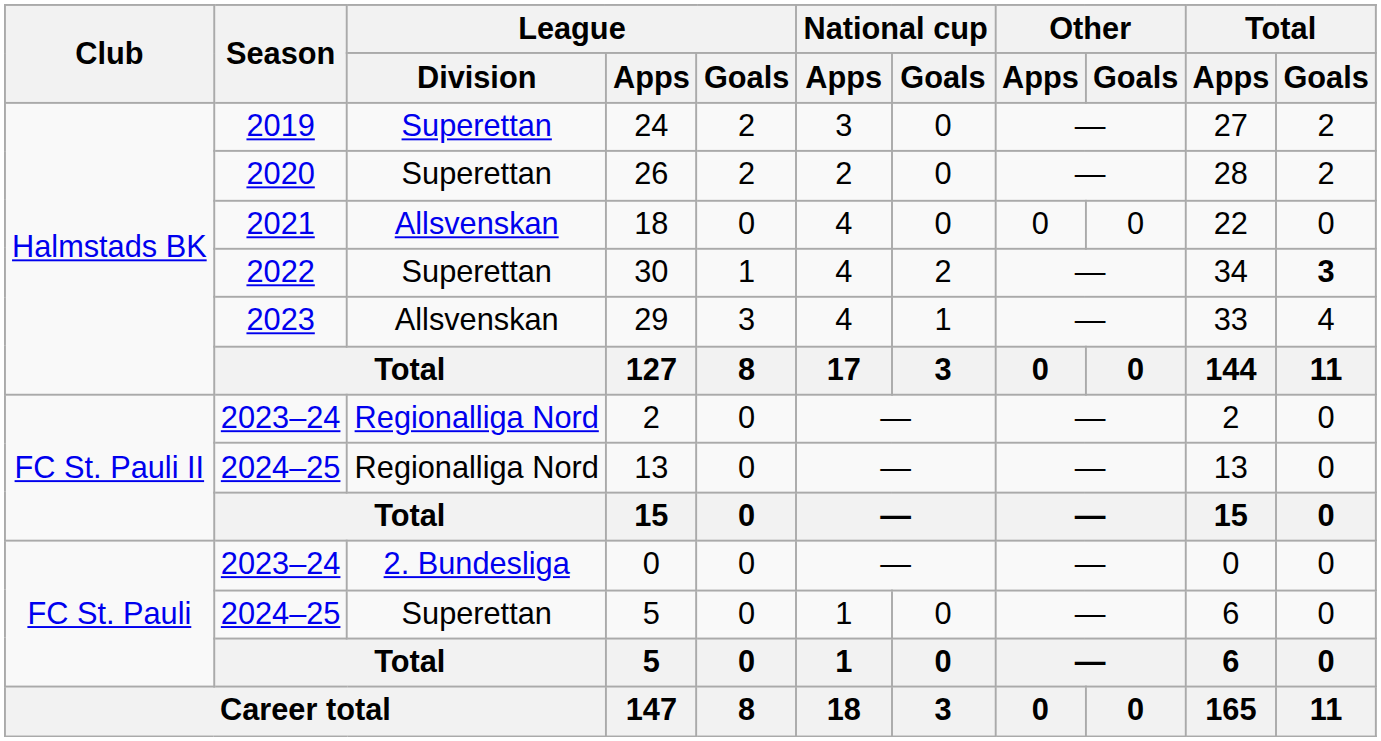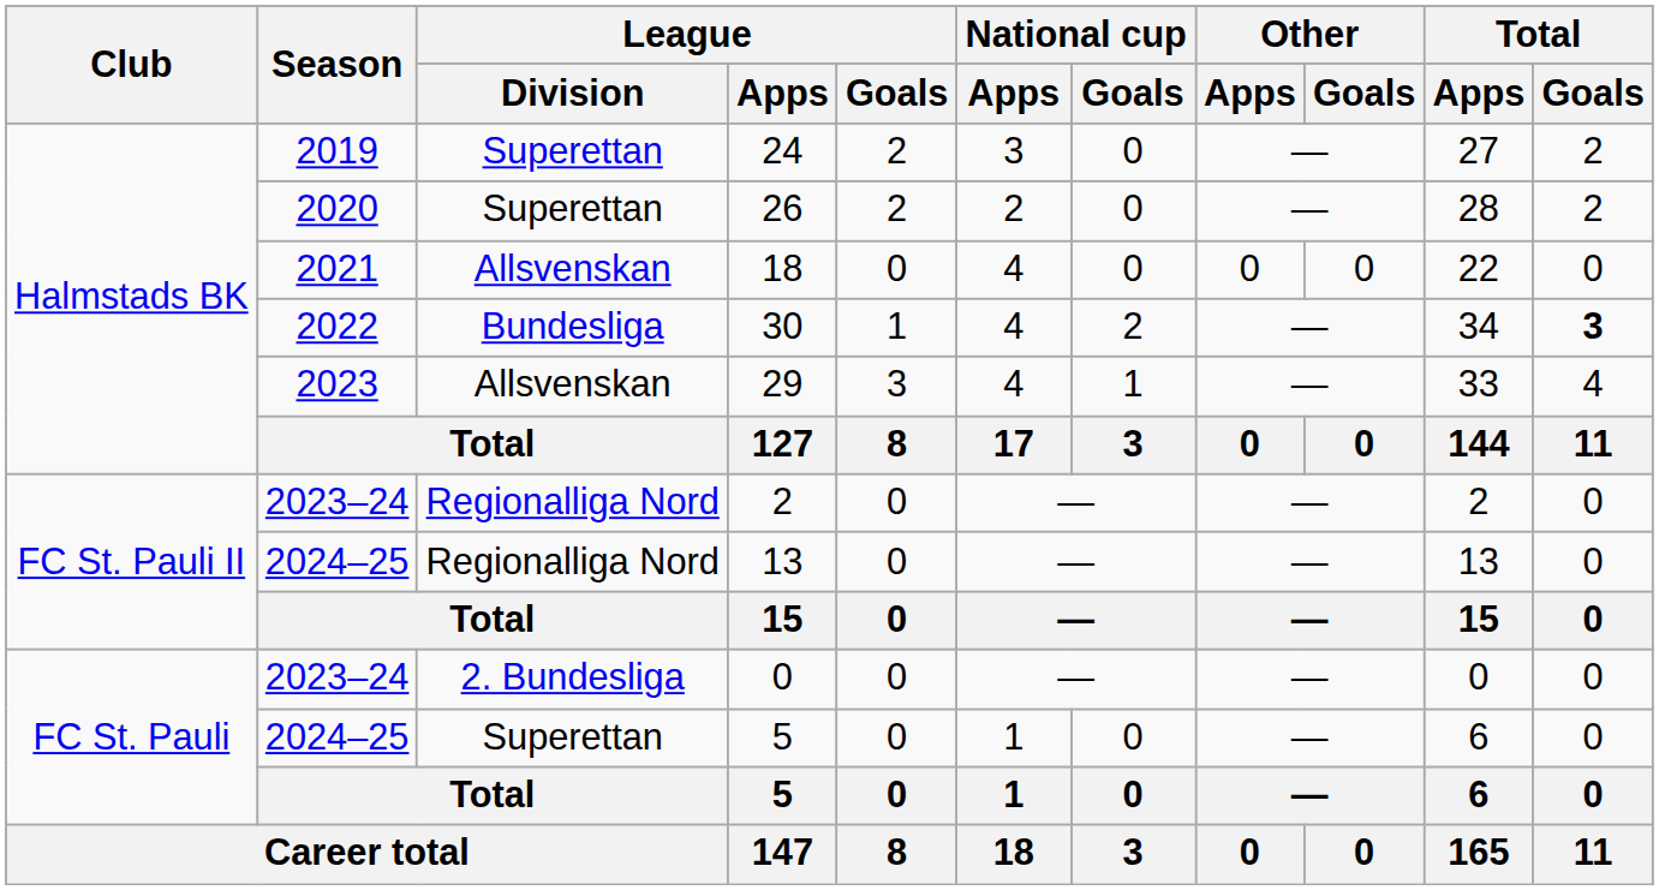30 | League / Division: Superettan -> Bundesliga
